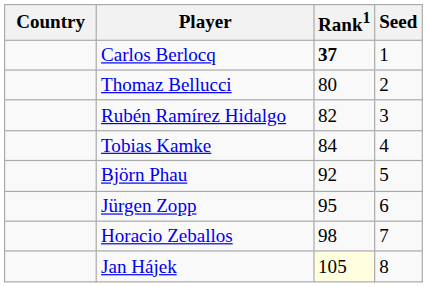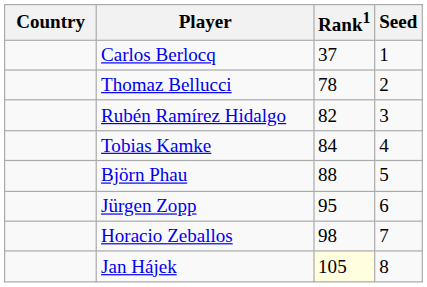Carlos Berlocq | Rank1: bold -> normal
Thomaz Bellucci | Rank1: 80 -> 78
Björn Phau | Rank1: 92 -> 88
